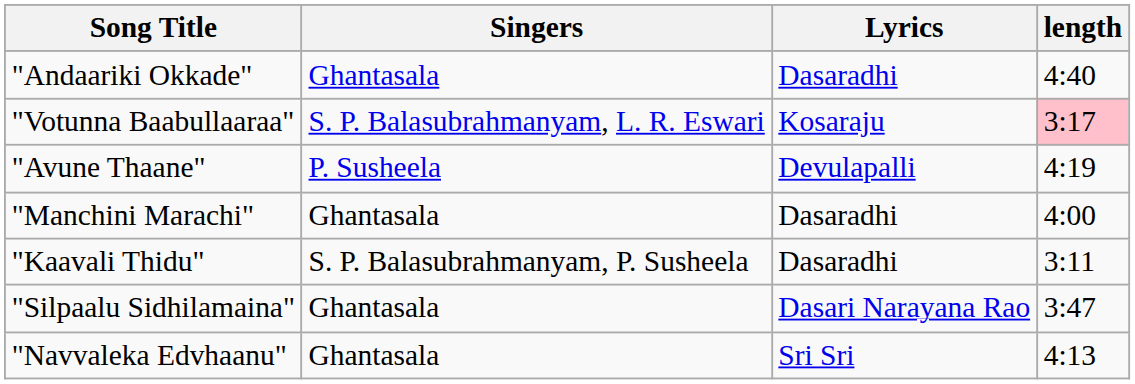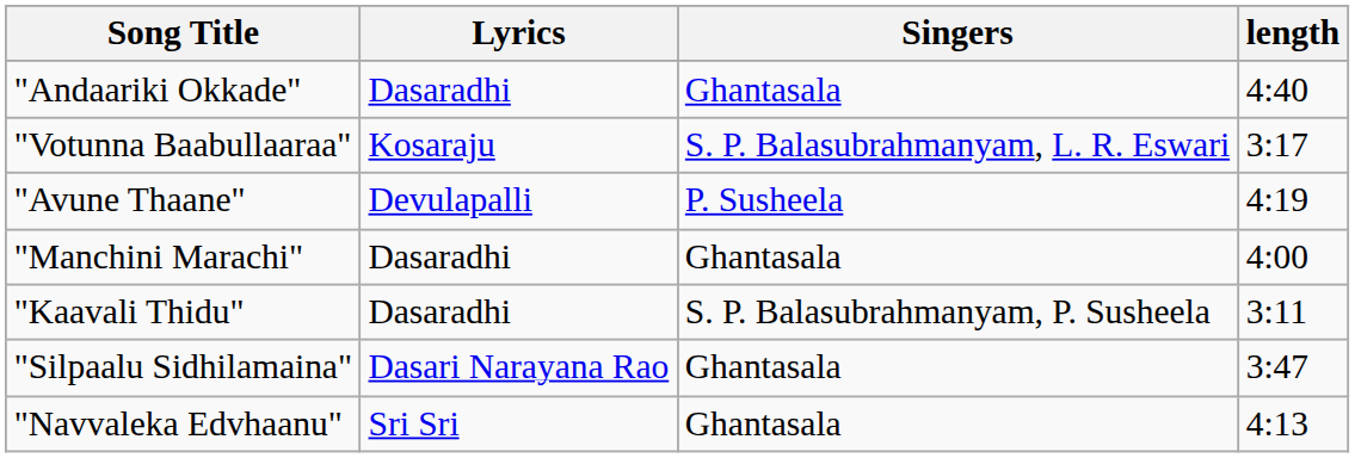columns swapped: Lyrics <-> Singers
"Votunna Baabullaaraa" | length: pink background -> no background
